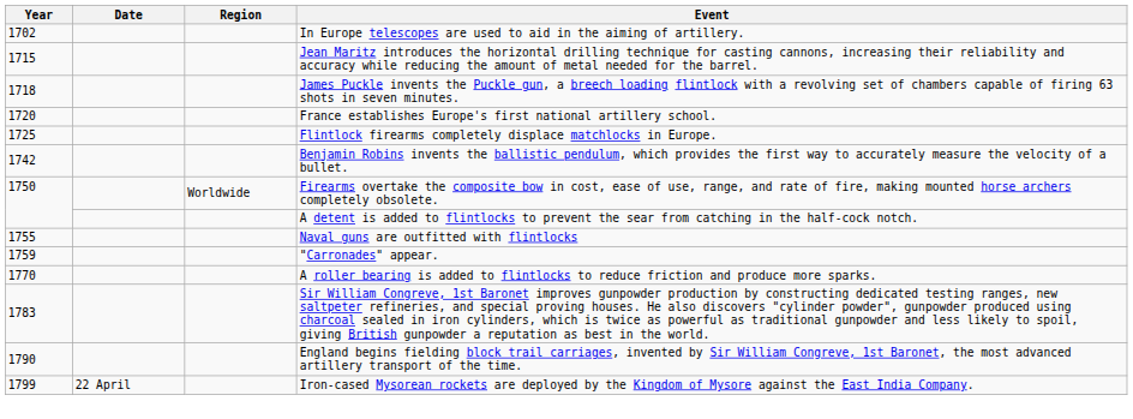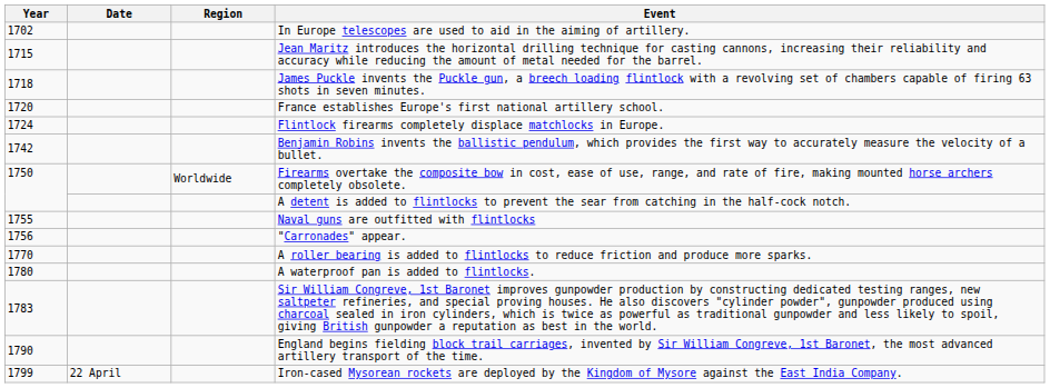Flintlock firearms completely displace matchlocks in Europe. | Year: 1725 -> 1724
"Carronades" appear. | Year: 1759 -> 1756
+ row: 1780 | A waterproof pan is added to flintlocks.
